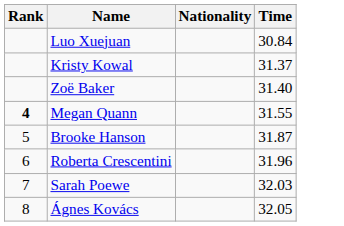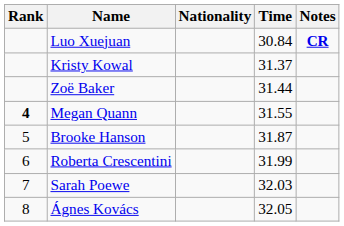+ column: Notes | CR
Zoë Baker | Time: 31.40 -> 31.44
Roberta Crescentini | Time: 31.96 -> 31.99
